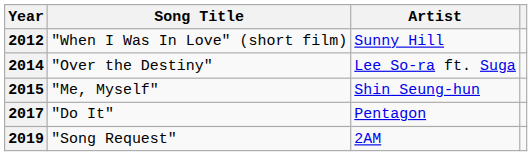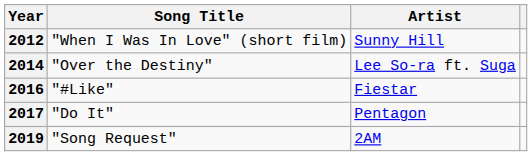- row: 2015 | "Me, Myself" | Shin Seung-hun
+ row: 2016 | "#Like" | Fiestar
